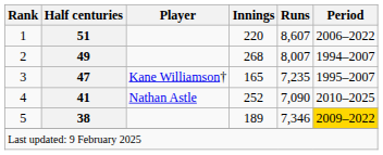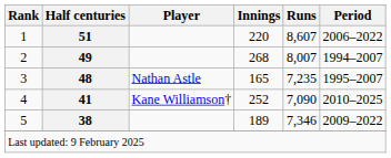3 | Half centuries: 47 -> 48
3 | Player: Kane Williamson† -> Nathan Astle
4 | Player: Nathan Astle -> Kane Williamson†
5 | Period: gold background -> no background
